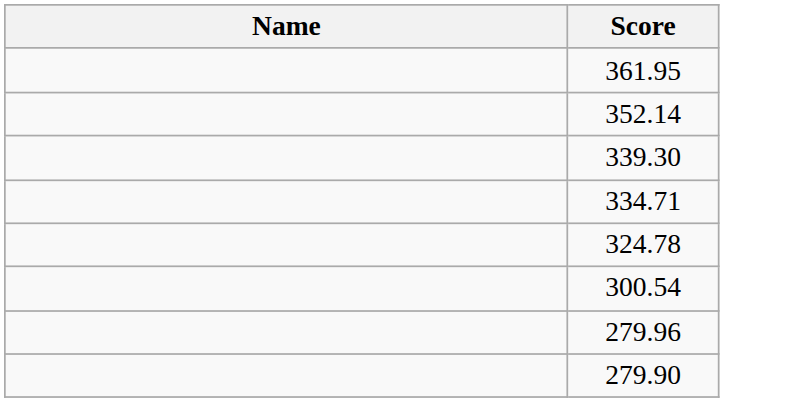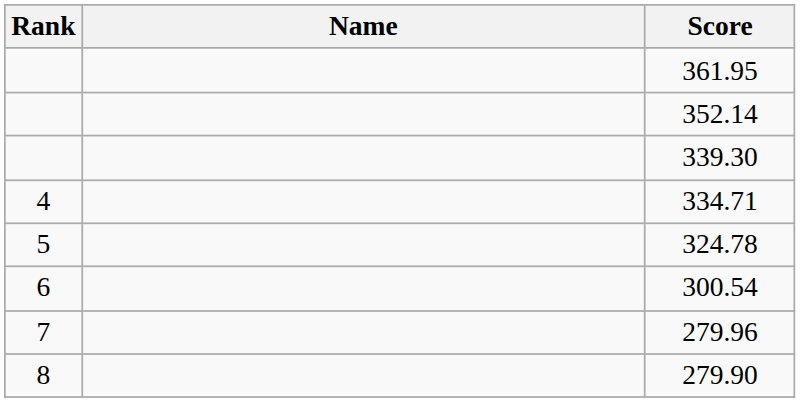+ column: Rank | 4 | 5 | 6 | 7 | 8
